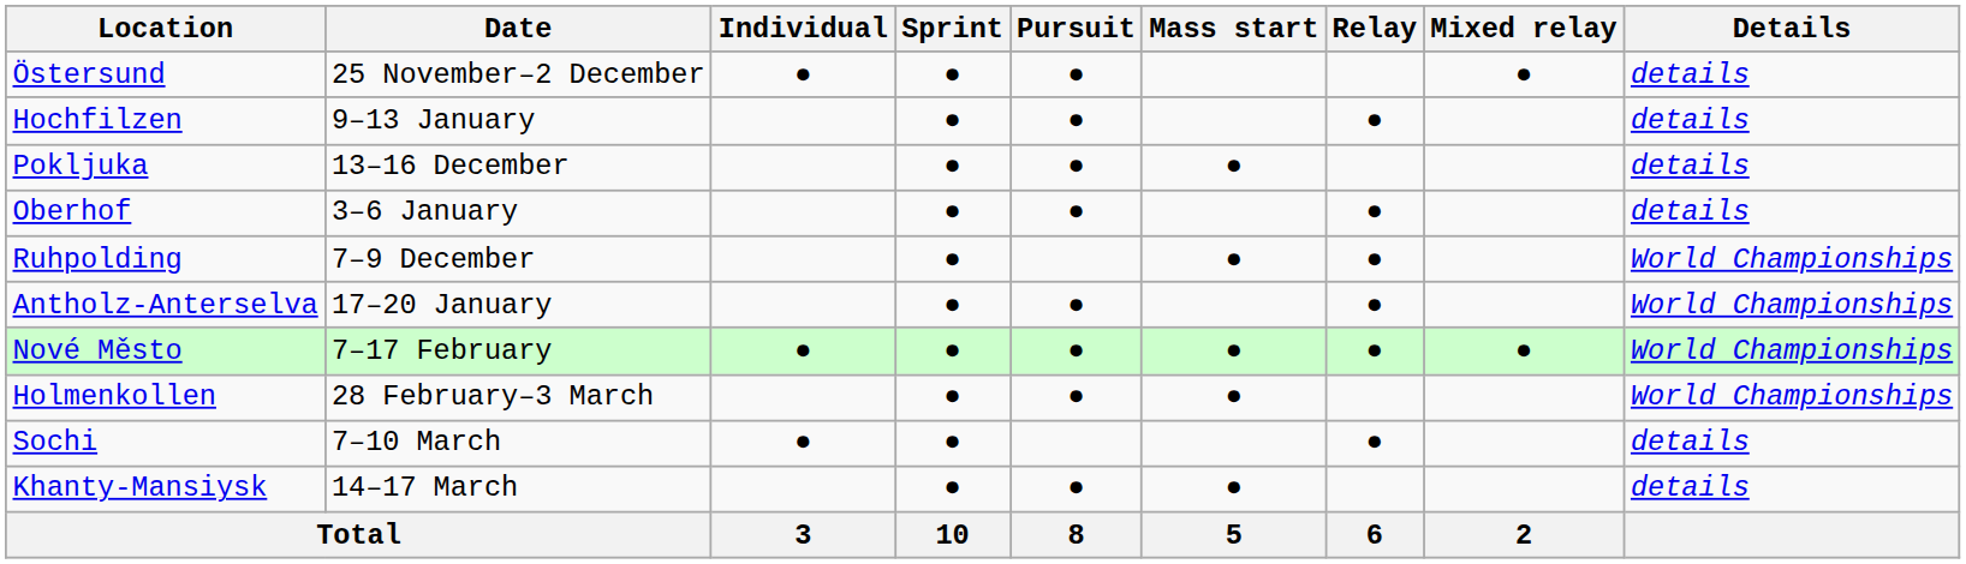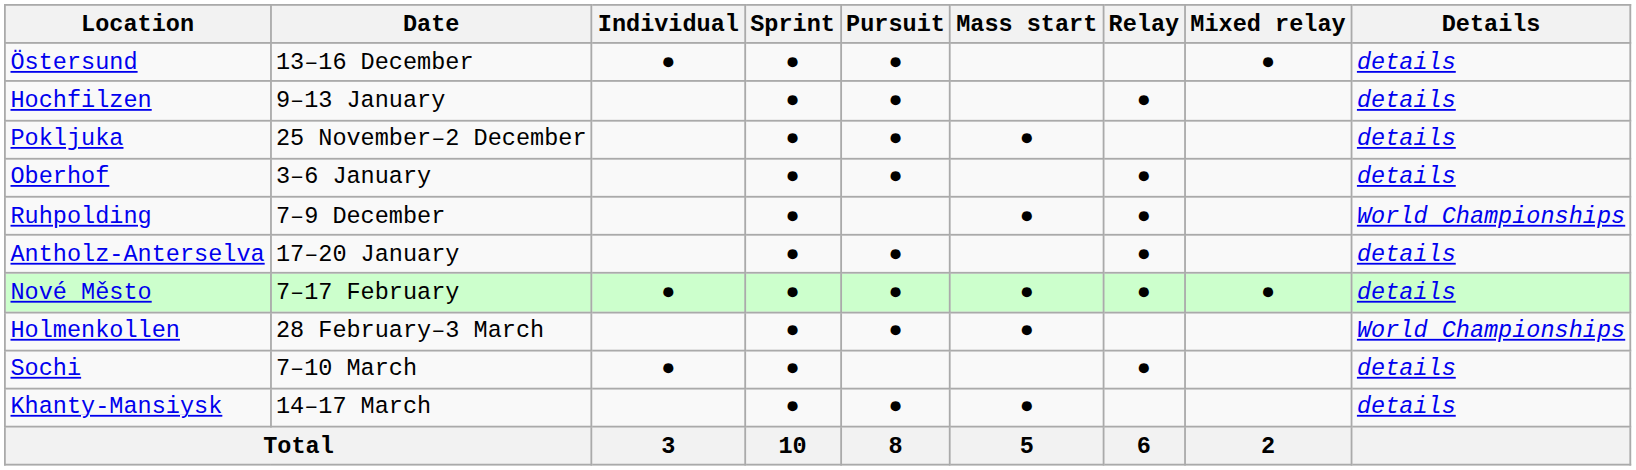Östersund | Date: 25 November–2 December -> 13–16 December
Pokljuka | Date: 13–16 December -> 25 November–2 December
Antholz-Anterselva | Details: World Championships -> details
Nové Město | Details: World Championships -> details
